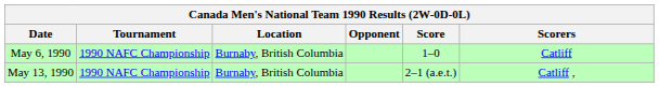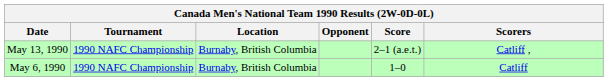rows swapped: May 6, 1990 <-> May 13, 1990
